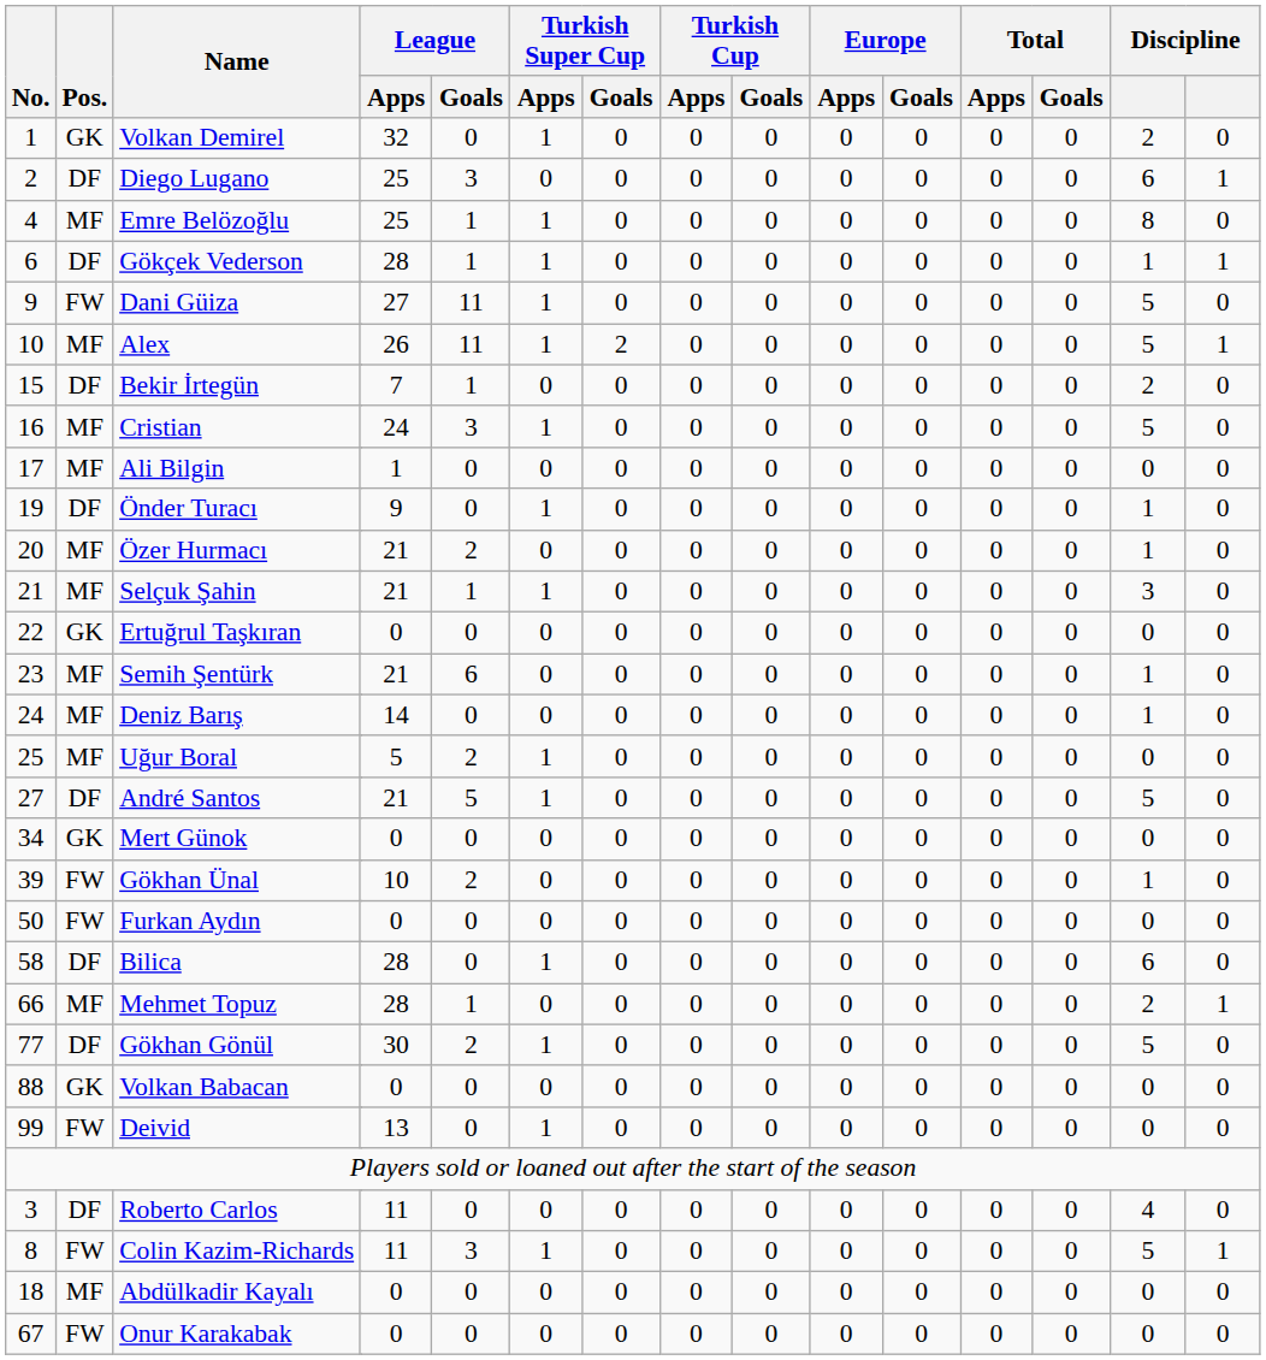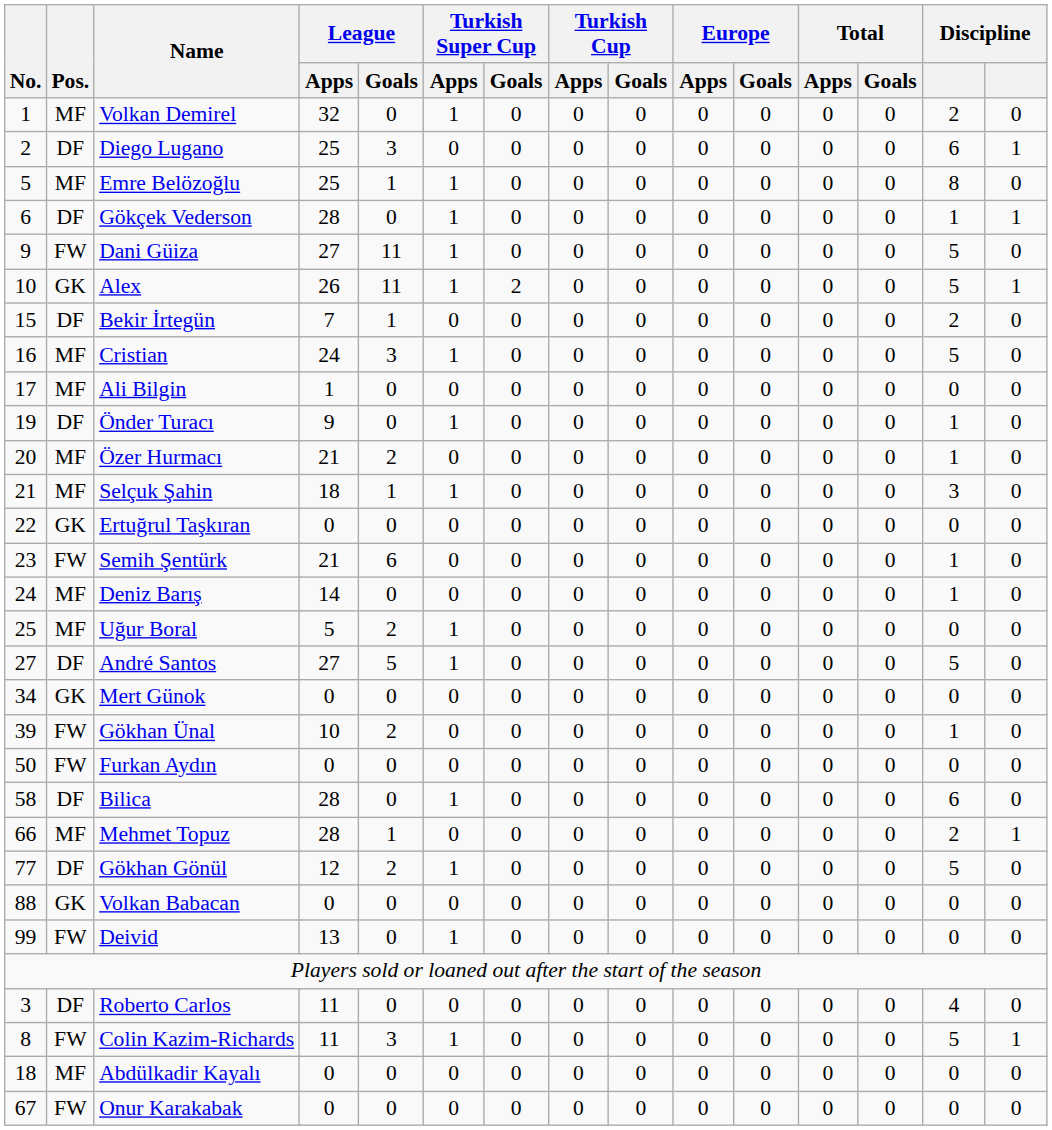Volkan Demirel | Pos.: GK -> MF
Emre Belözoğlu | No.: 4 -> 5
Gökçek Vederson | League / Goals: 1 -> 0
Alex | Pos.: MF -> GK
Selçuk Şahin | League / Apps: 21 -> 18
Semih Şentürk | Pos.: MF -> FW
André Santos | League / Apps: 21 -> 27
Gökhan Gönül | League / Apps: 30 -> 12
